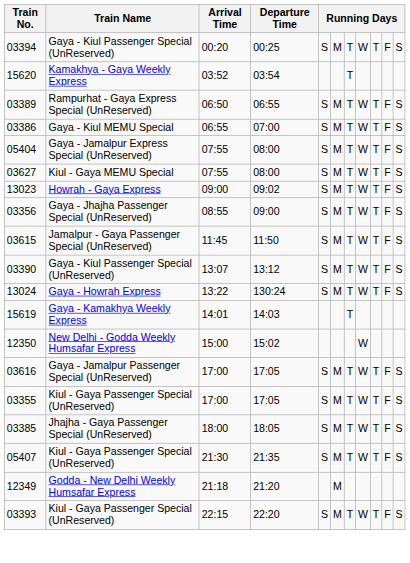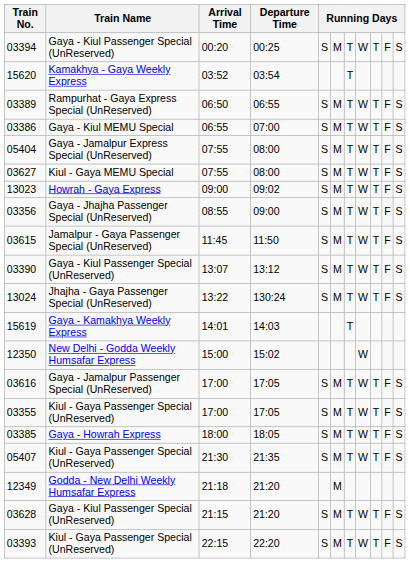13024 | Train Name: Gaya - Howrah Express -> Jhajha - Gaya Passenger Special (UnReserved)
03385 | Train Name: Jhajha - Gaya Passenger Special (UnReserved) -> Gaya - Howrah Express
+ row: 03628 | Gaya - Kiul Passenger Special (UnReserved) | 21:15 | 21:20 | S | M | T | W | T | F | S
